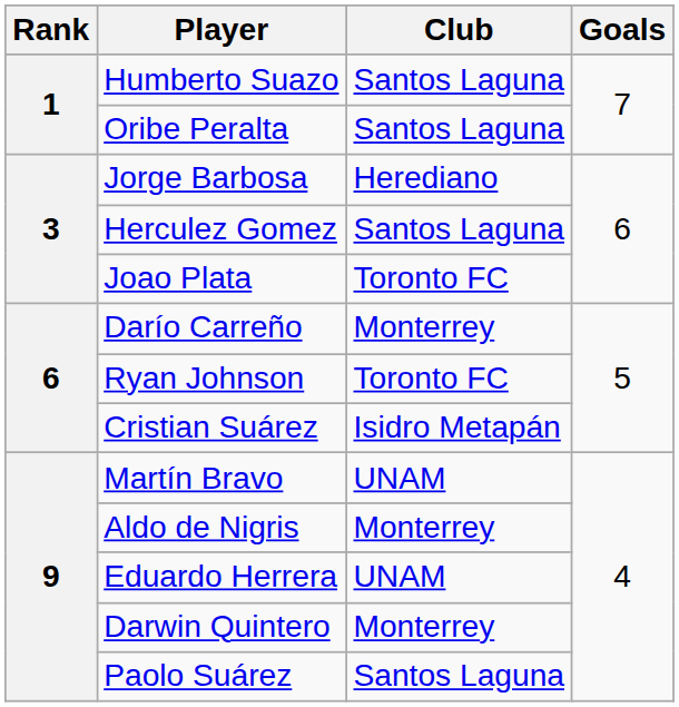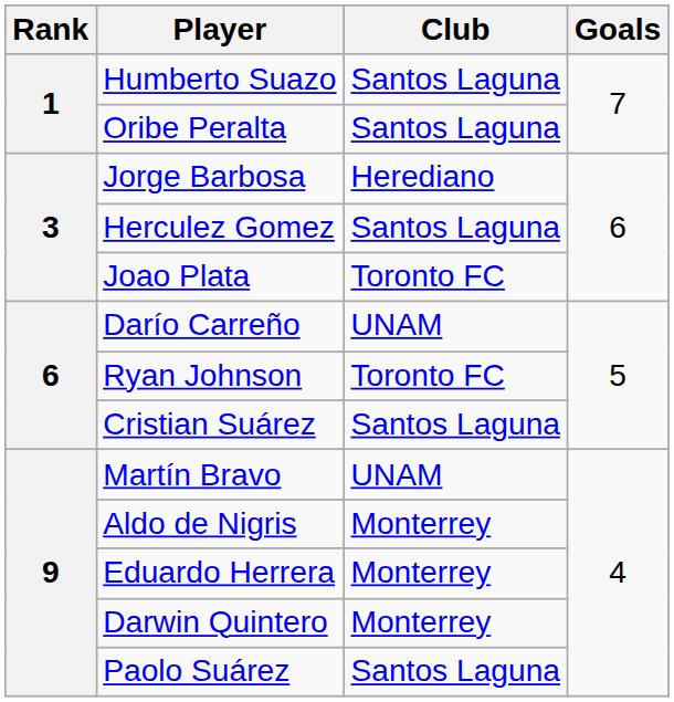Darío Carreño | Club: Monterrey -> UNAM
Cristian Suárez | Club: Isidro Metapán -> Santos Laguna
Eduardo Herrera | Club: UNAM -> Monterrey
